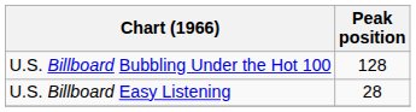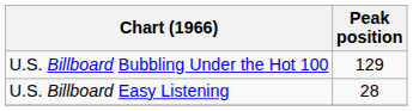U.S. Billboard Bubbling Under the Hot 100 | Peak position: 128 -> 129
